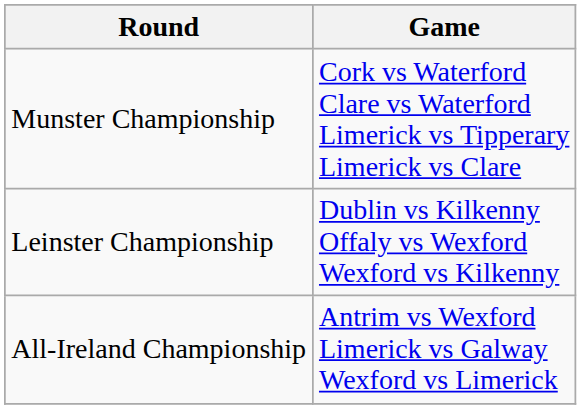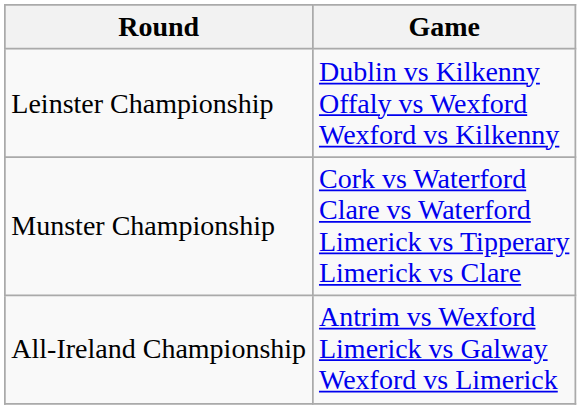rows swapped: Leinster Championship <-> Munster Championship
